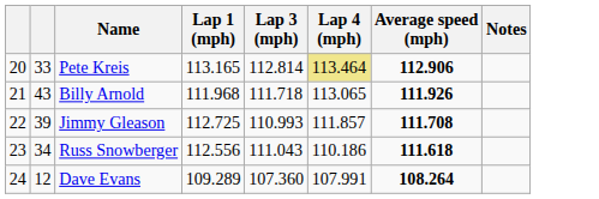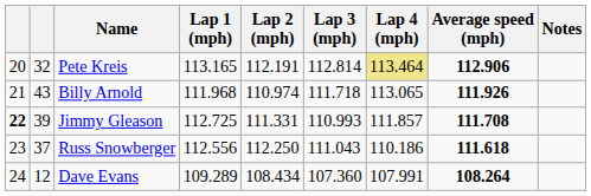+ column: Lap 2 (mph) | 112.191 | 110.974 | 111.331 | 112.250 | 108.434
Pete Kreis | column 2: 33 -> 32
Jimmy Gleason | column 1: normal -> bold
Russ Snowberger | column 2: 34 -> 37
